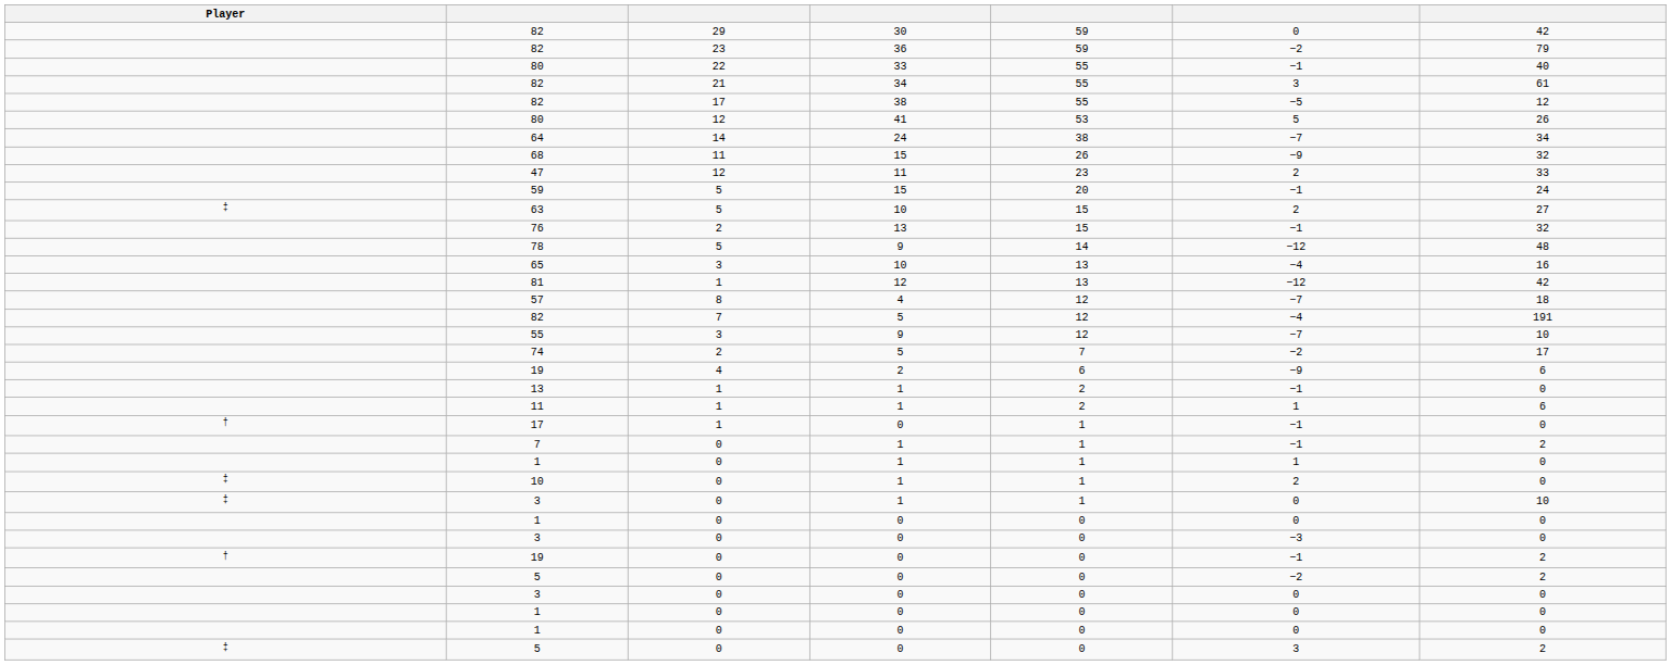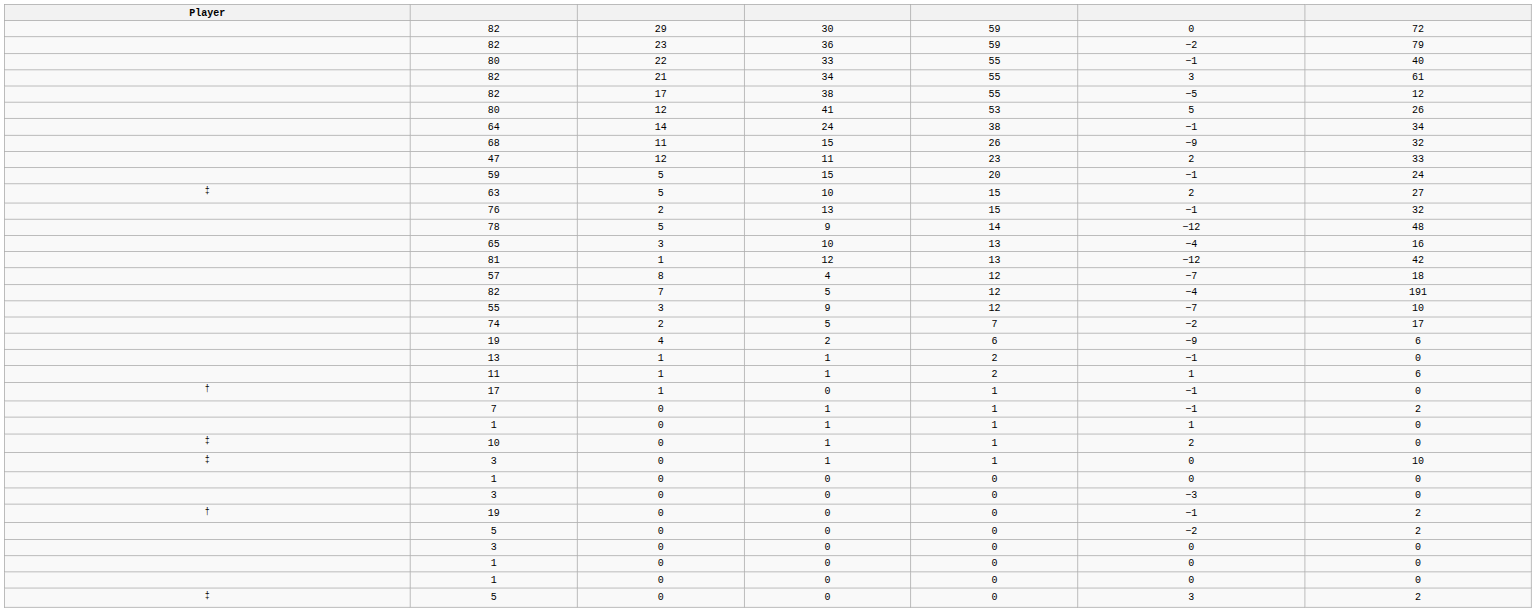82 / 30 | column 7: 42 -> 72
64 | column 6: −7 -> −1
